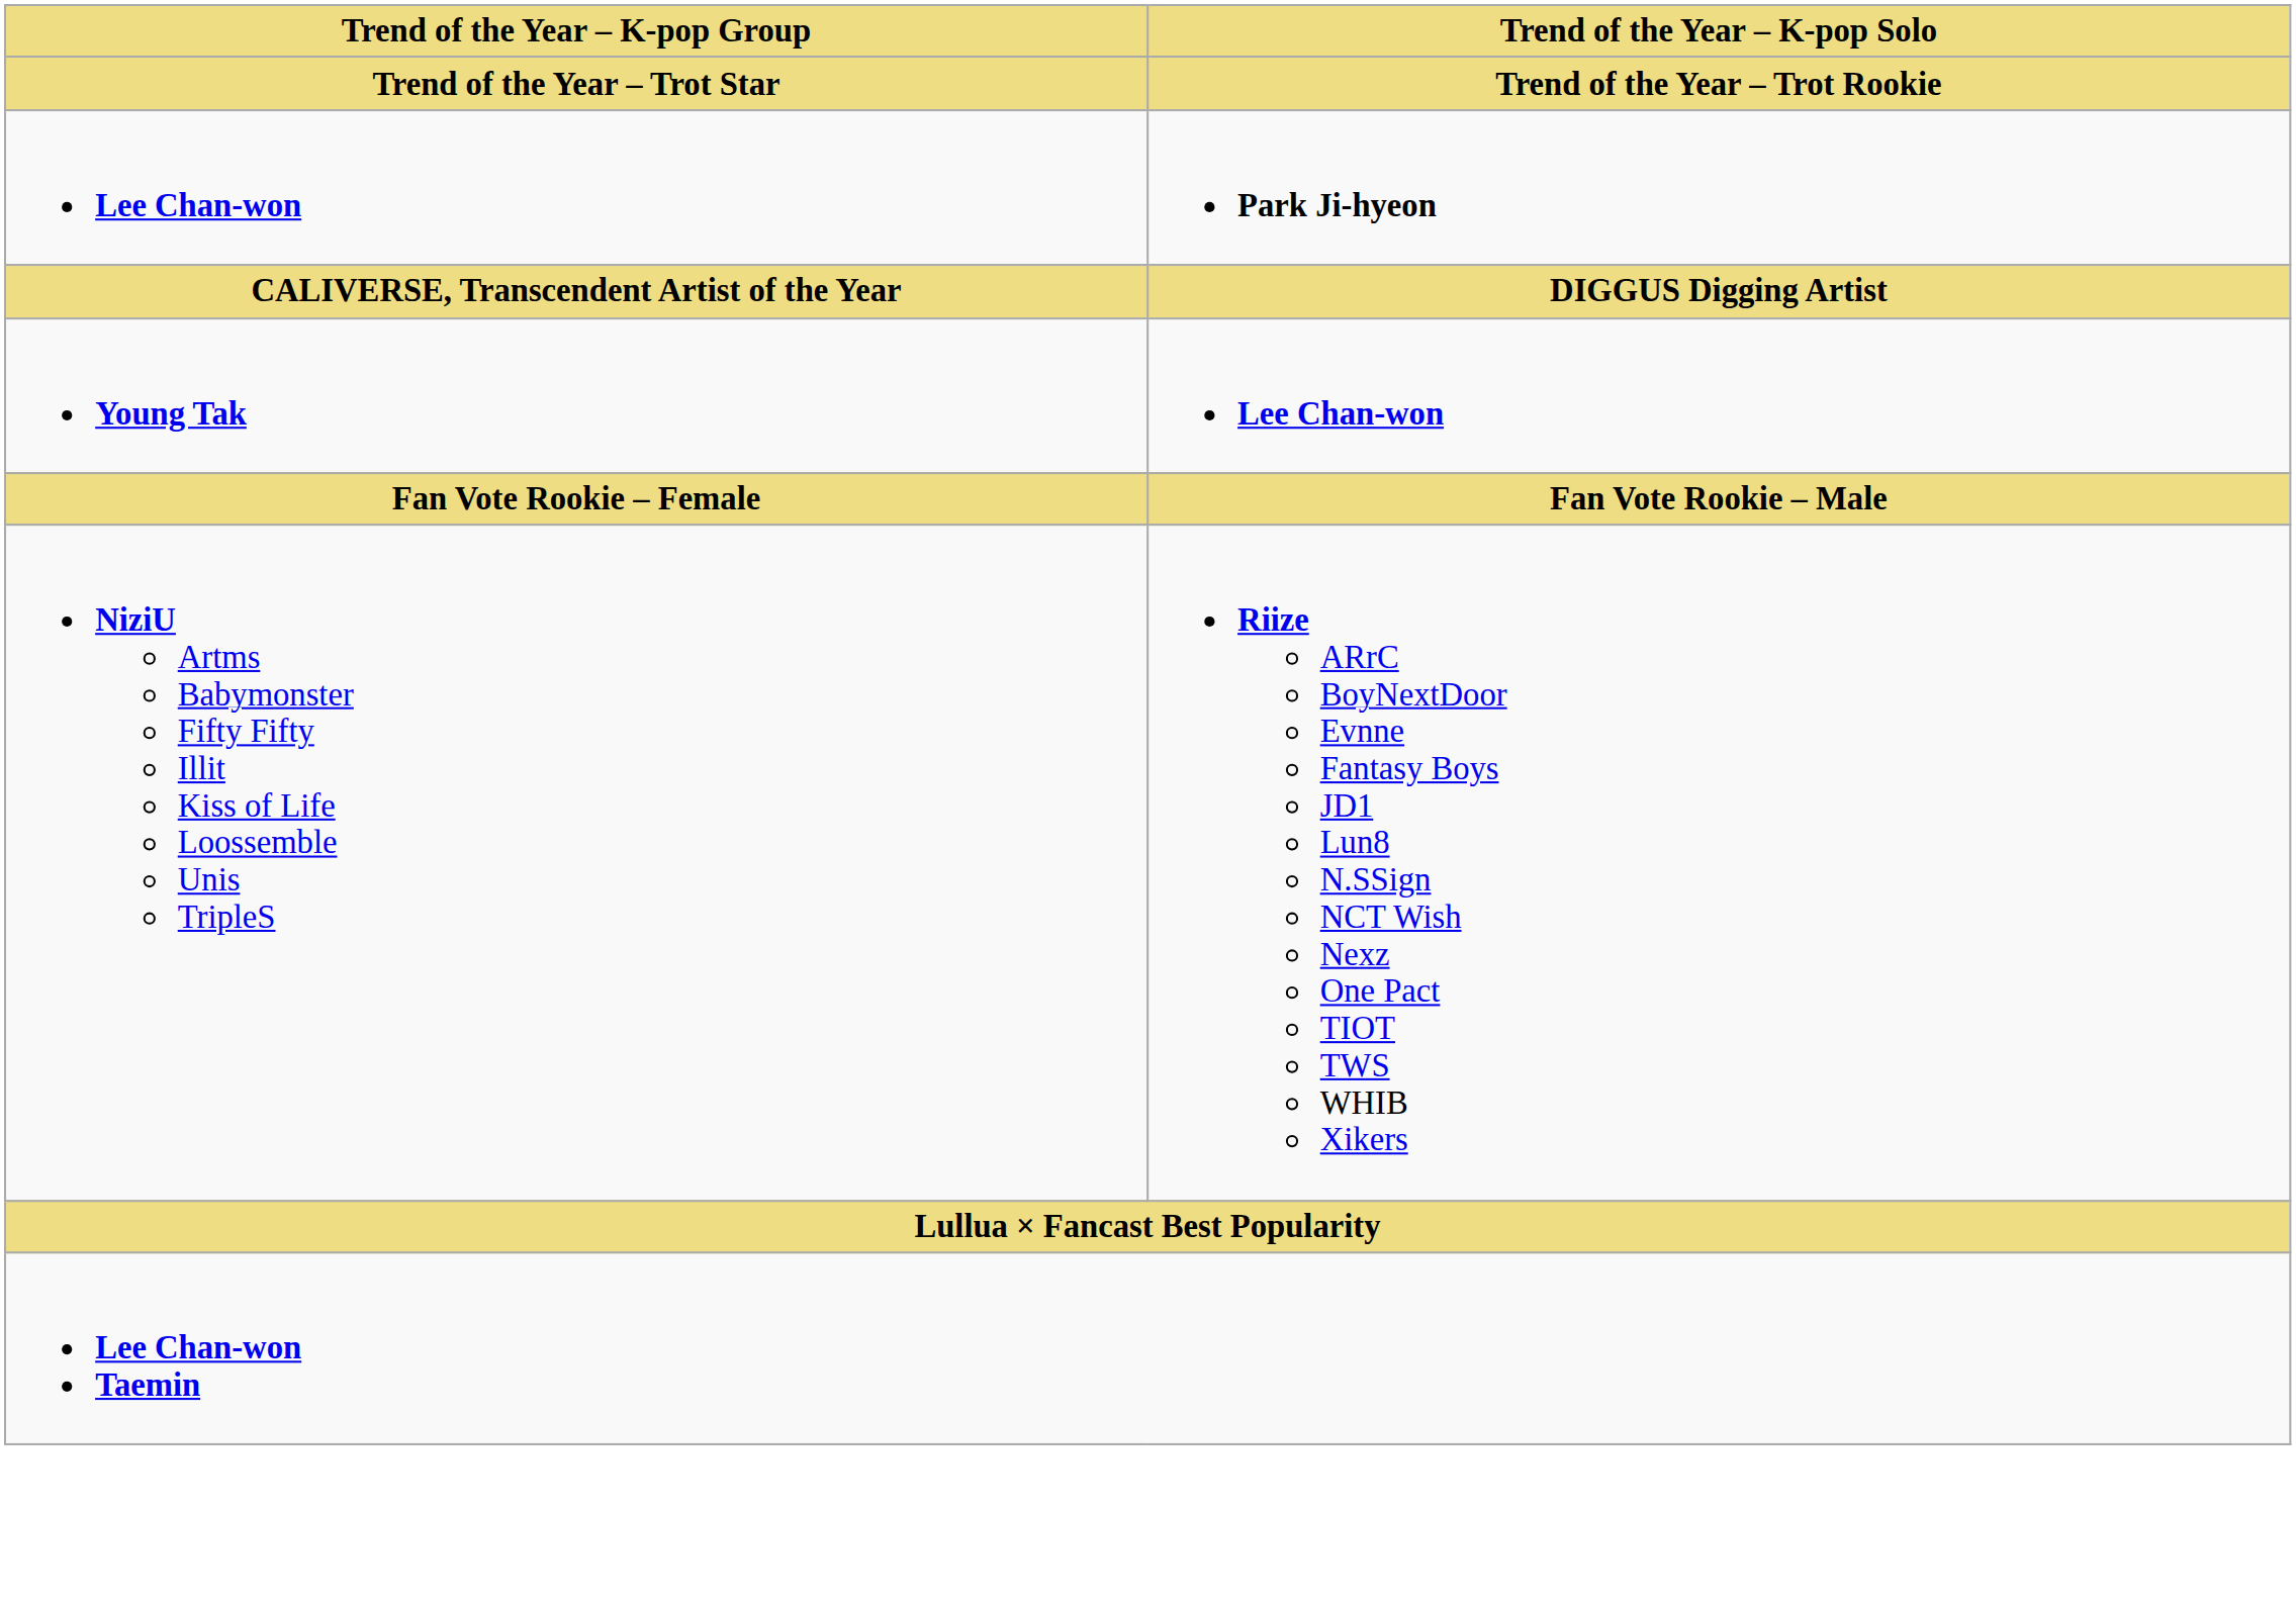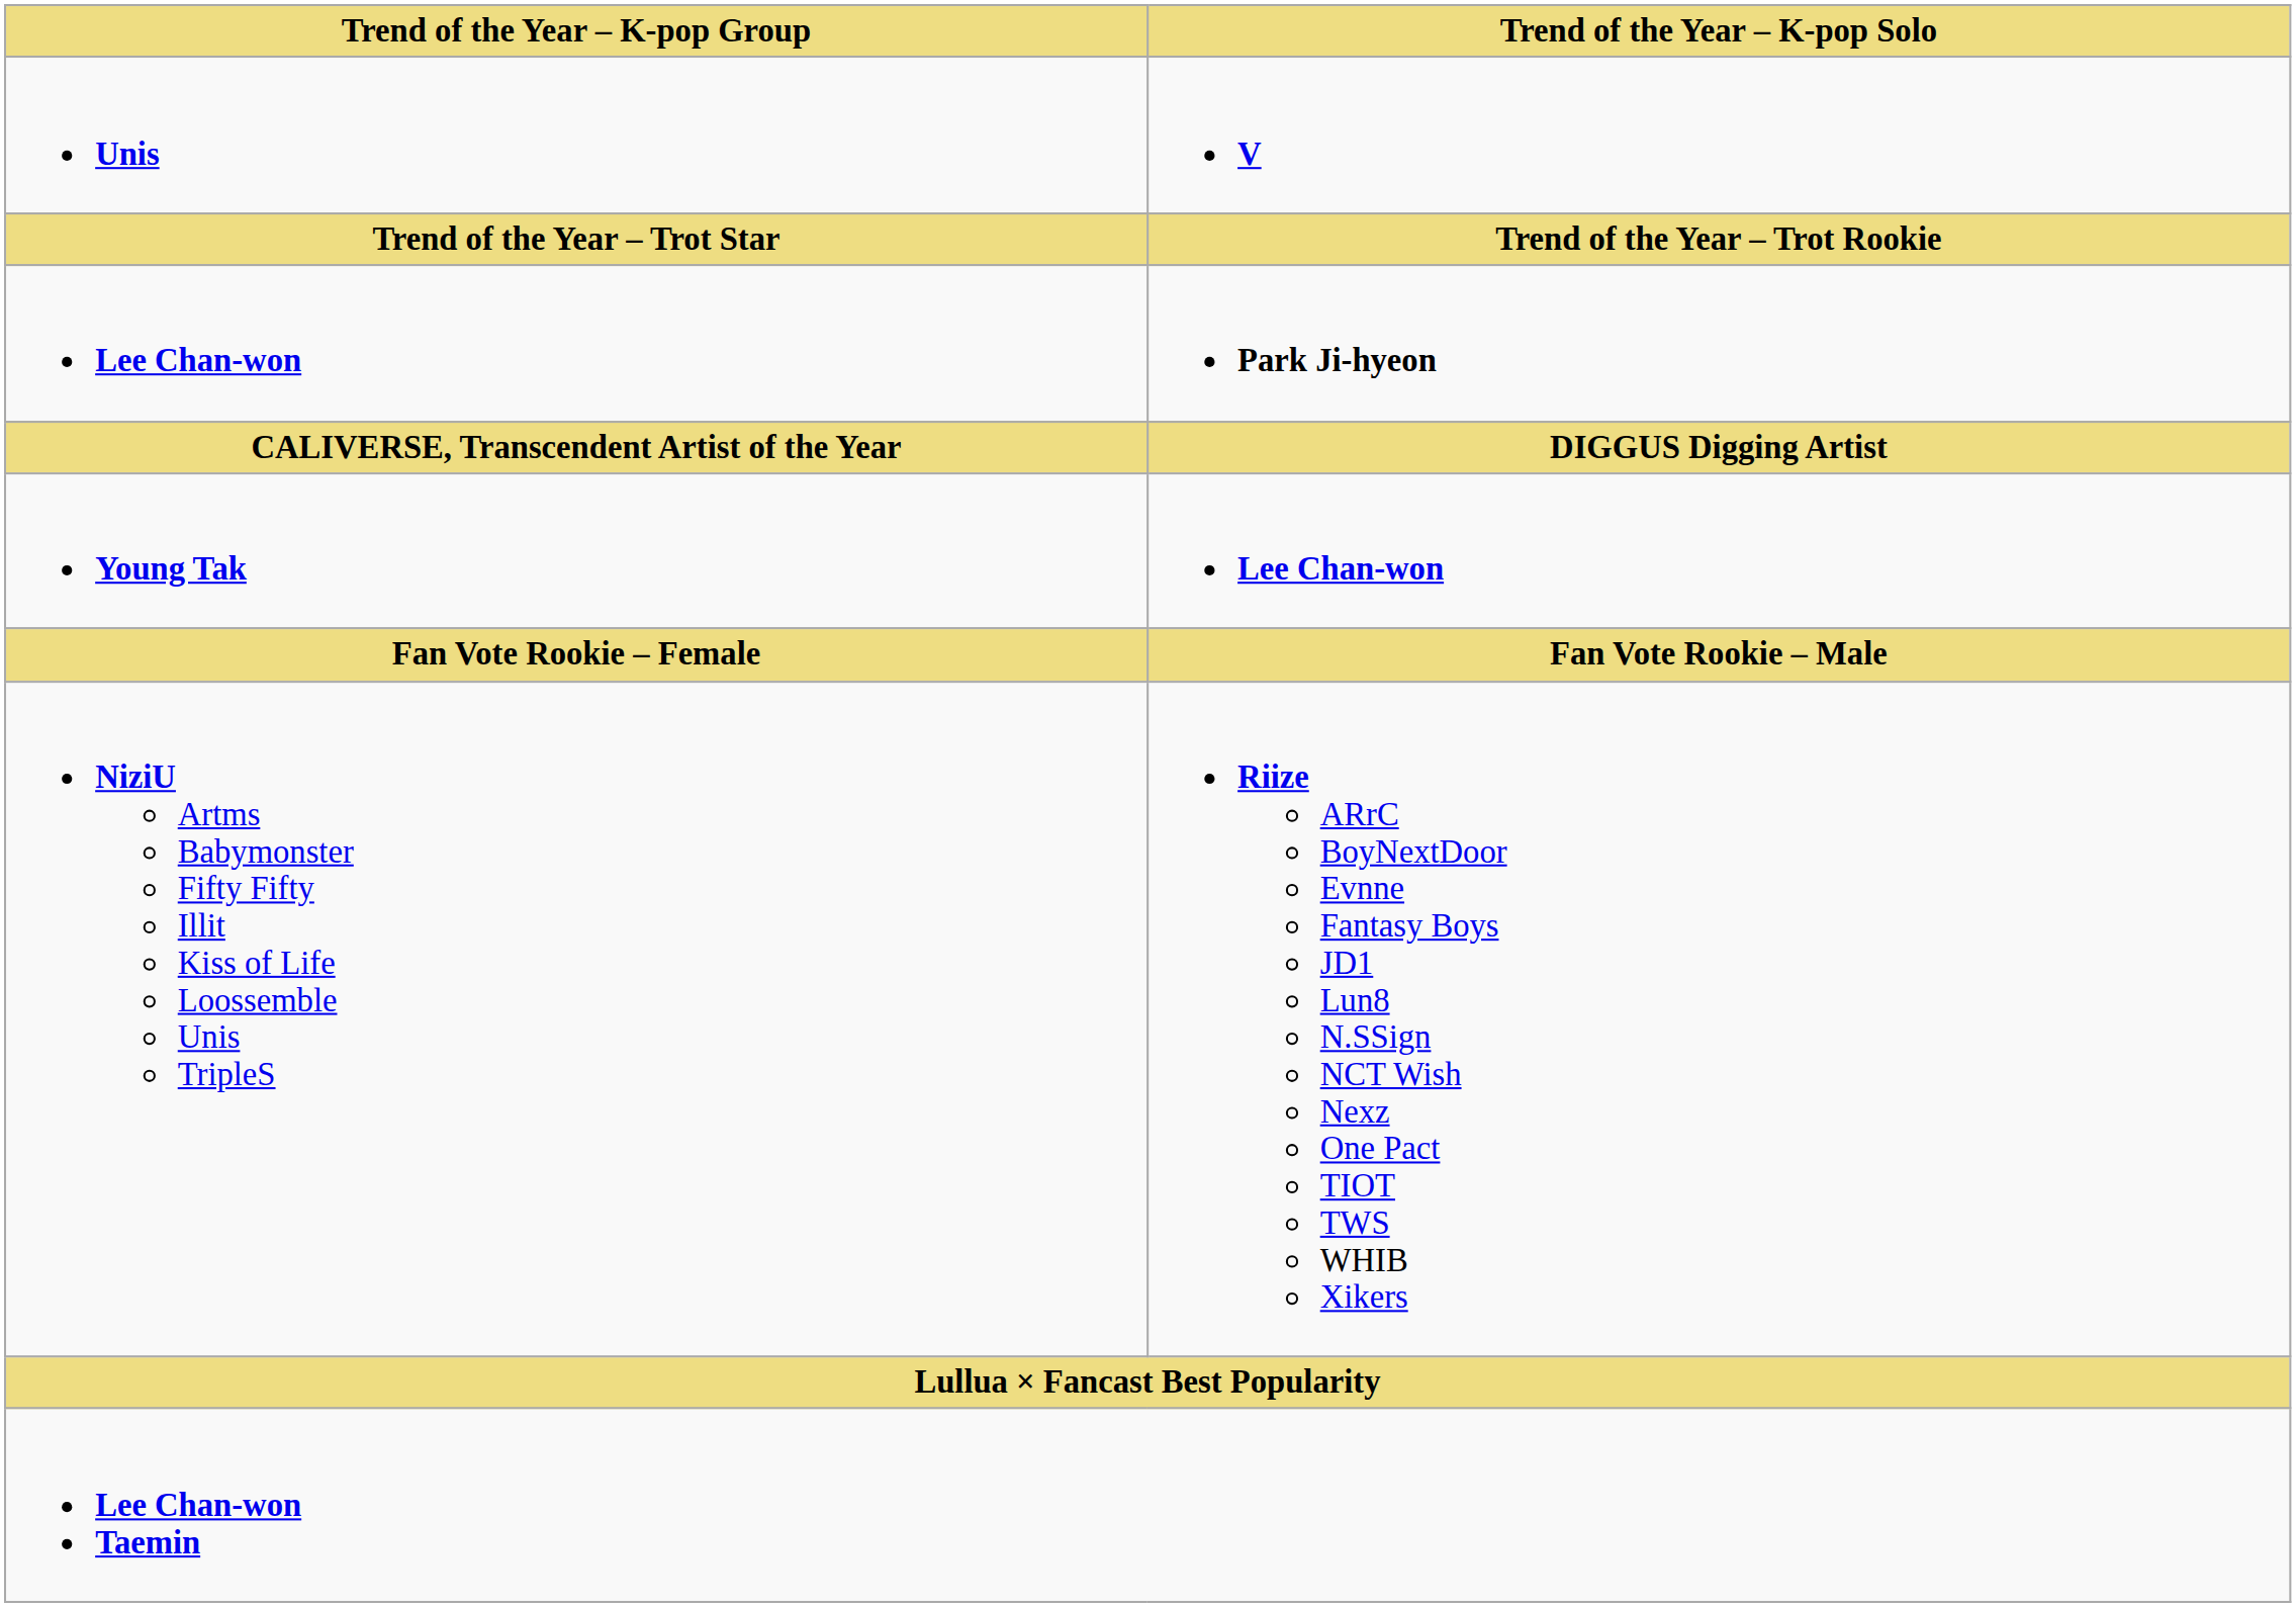+ row: Unis | V
